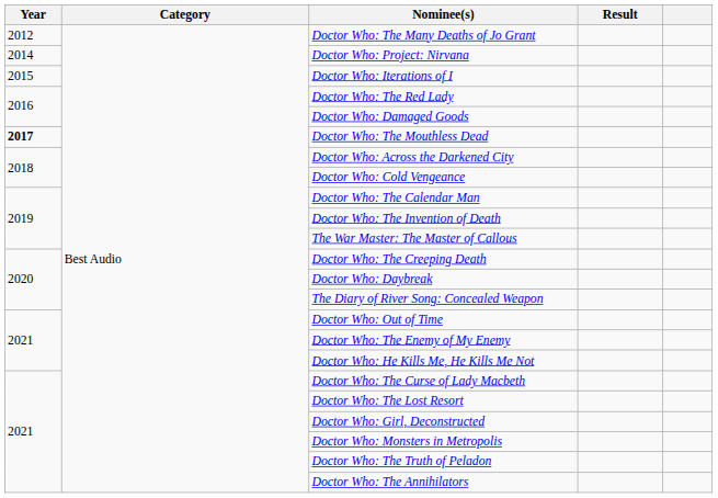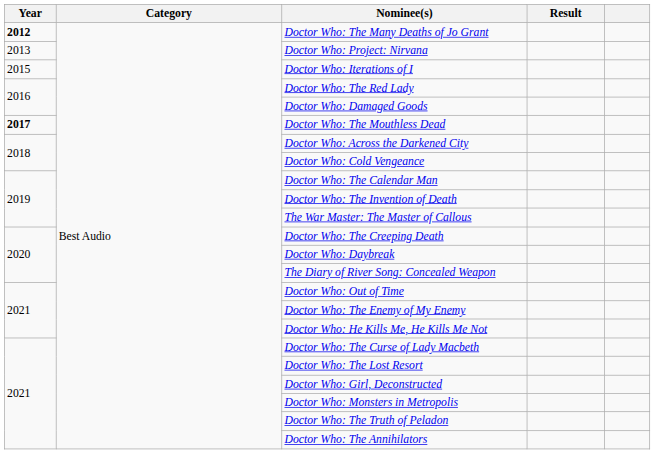Doctor Who: The Many Deaths of Jo Grant | Year: normal -> bold
Doctor Who: Project: Nirvana | Year: 2014 -> 2013
